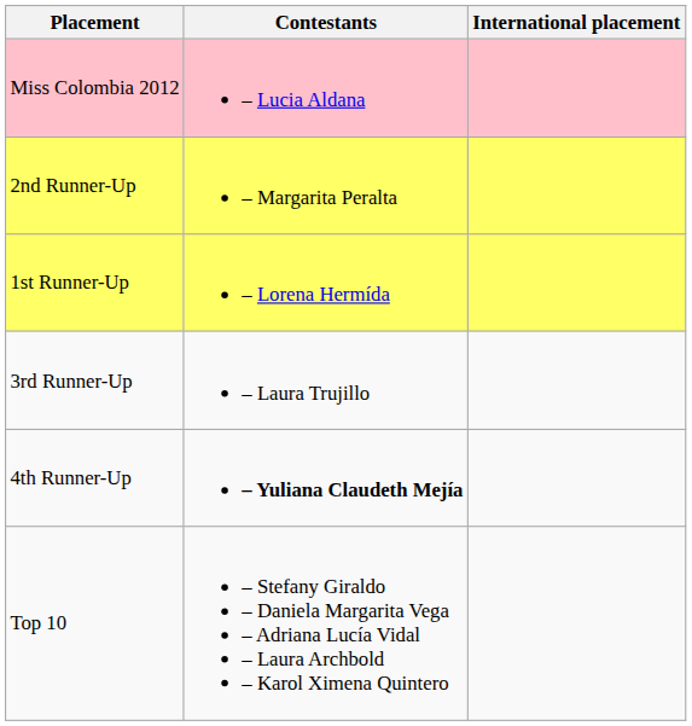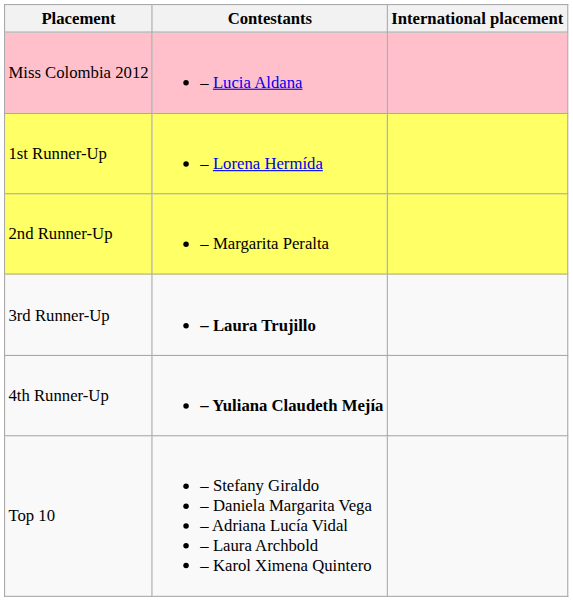rows swapped: 1st Runner-Up <-> 2nd Runner-Up
3rd Runner-Up | Contestants: normal -> bold
